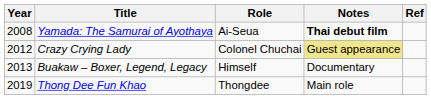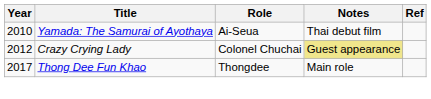Yamada: The Samurai of Ayothaya | Year: 2008 -> 2010
Yamada: The Samurai of Ayothaya | Notes: bold -> normal
- row: 2013 | Buakaw – Boxer, Legend, Legacy | Himself | Documentary
Thong Dee Fun Khao | Year: 2019 -> 2017
